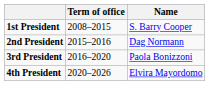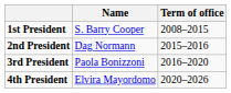columns swapped: Name <-> Term of office
